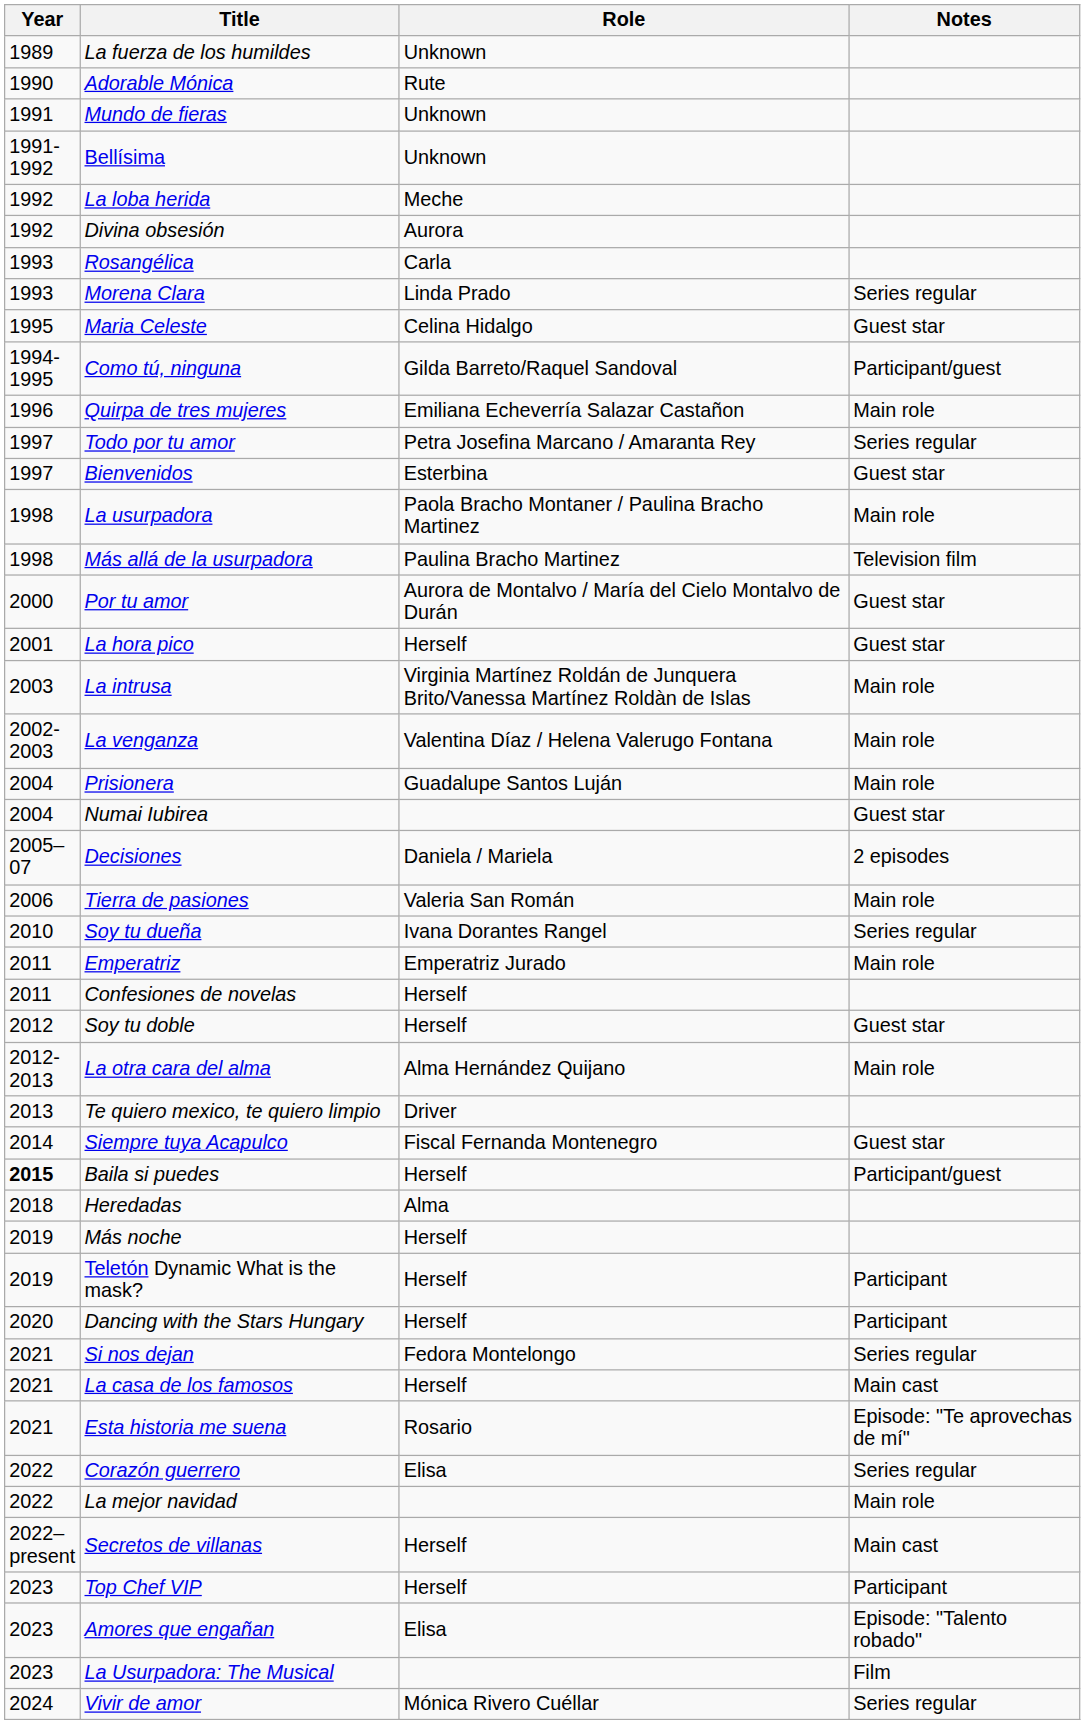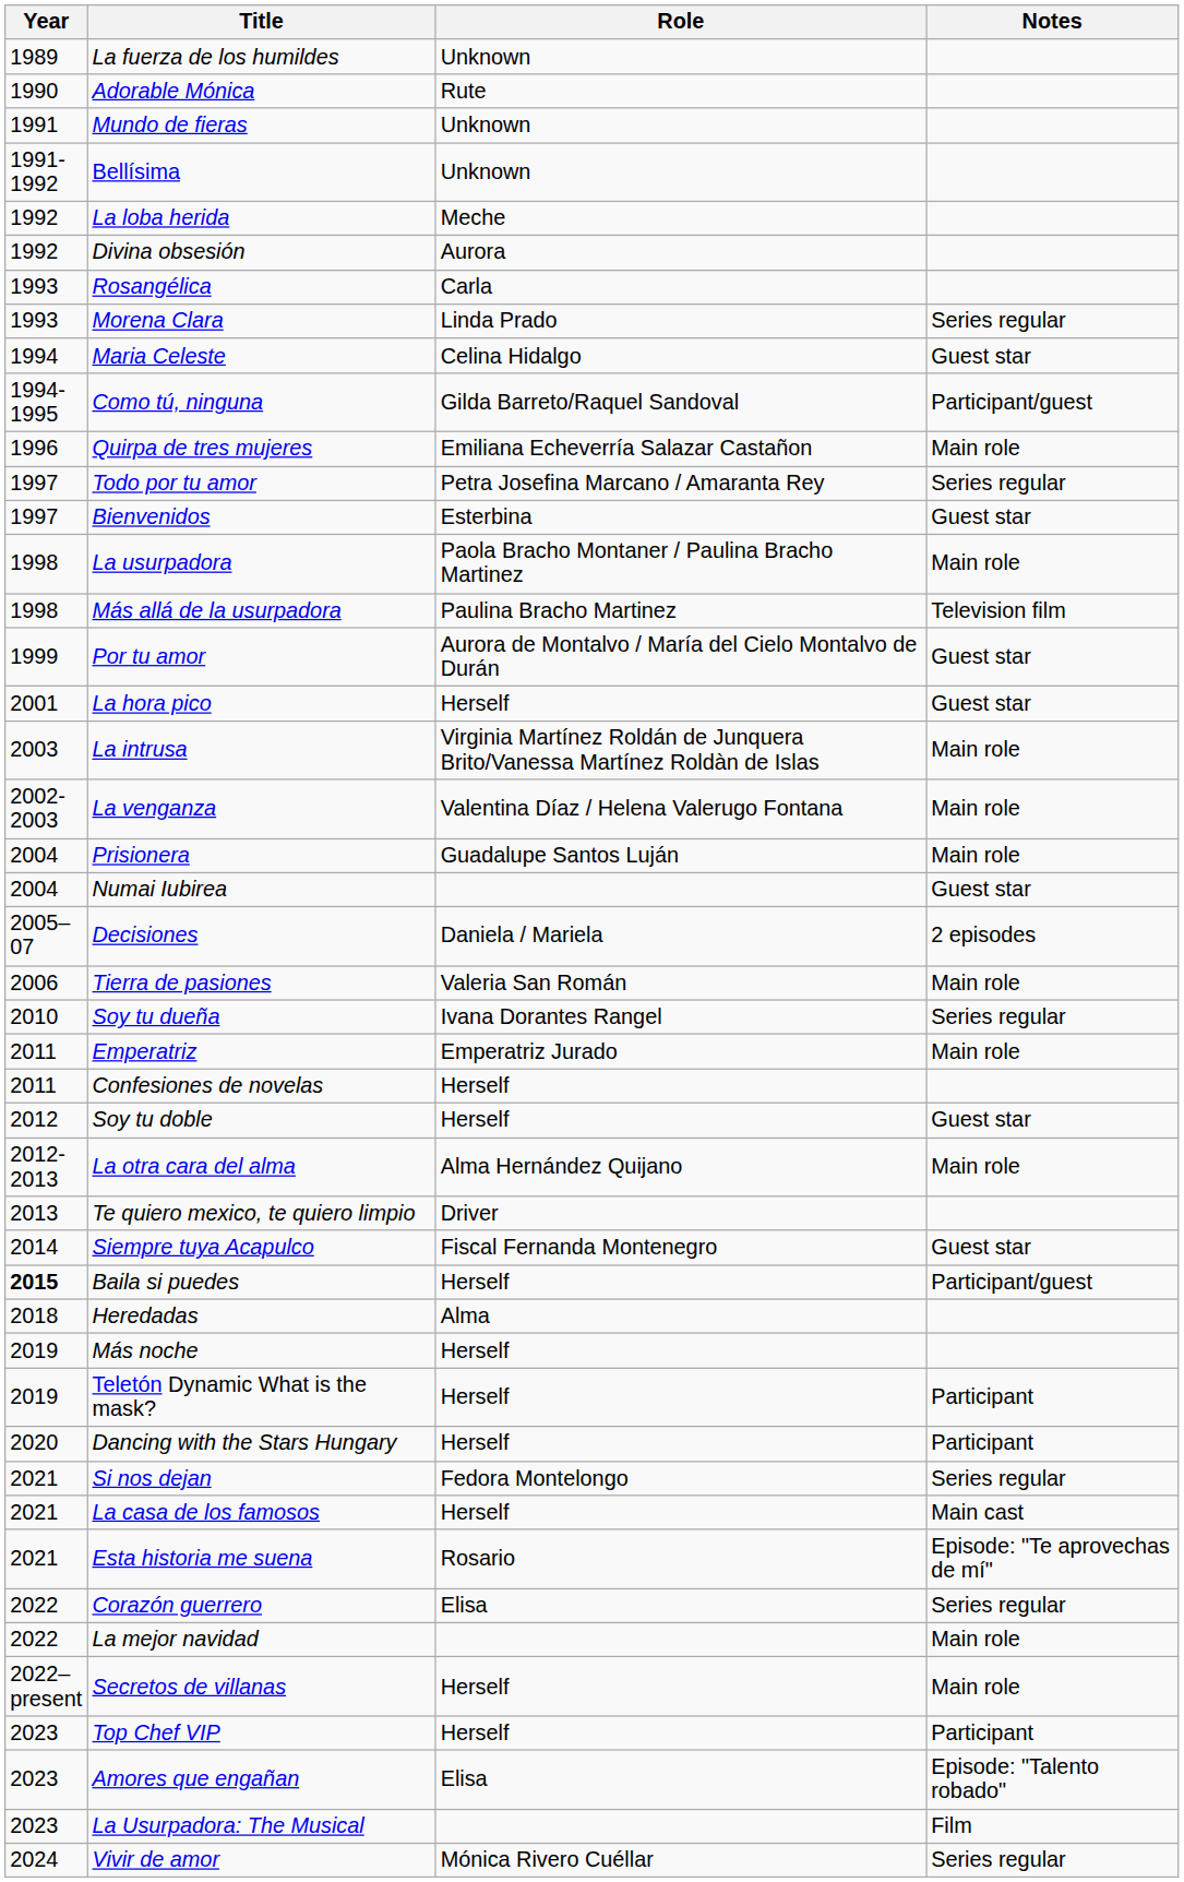Maria Celeste | Year: 1995 -> 1994
Por tu amor | Year: 2000 -> 1999
Secretos de villanas | Notes: Main cast -> Main role
